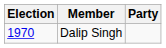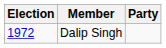Dalip Singh | Election: 1970 -> 1972
